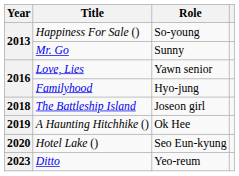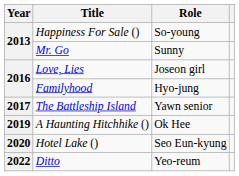Love, Lies | Role: Yawn senior -> Joseon girl
The Battleship Island | Year: 2018 -> 2017
The Battleship Island | Role: Joseon girl -> Yawn senior
Ditto | Year: 2023 -> 2022
